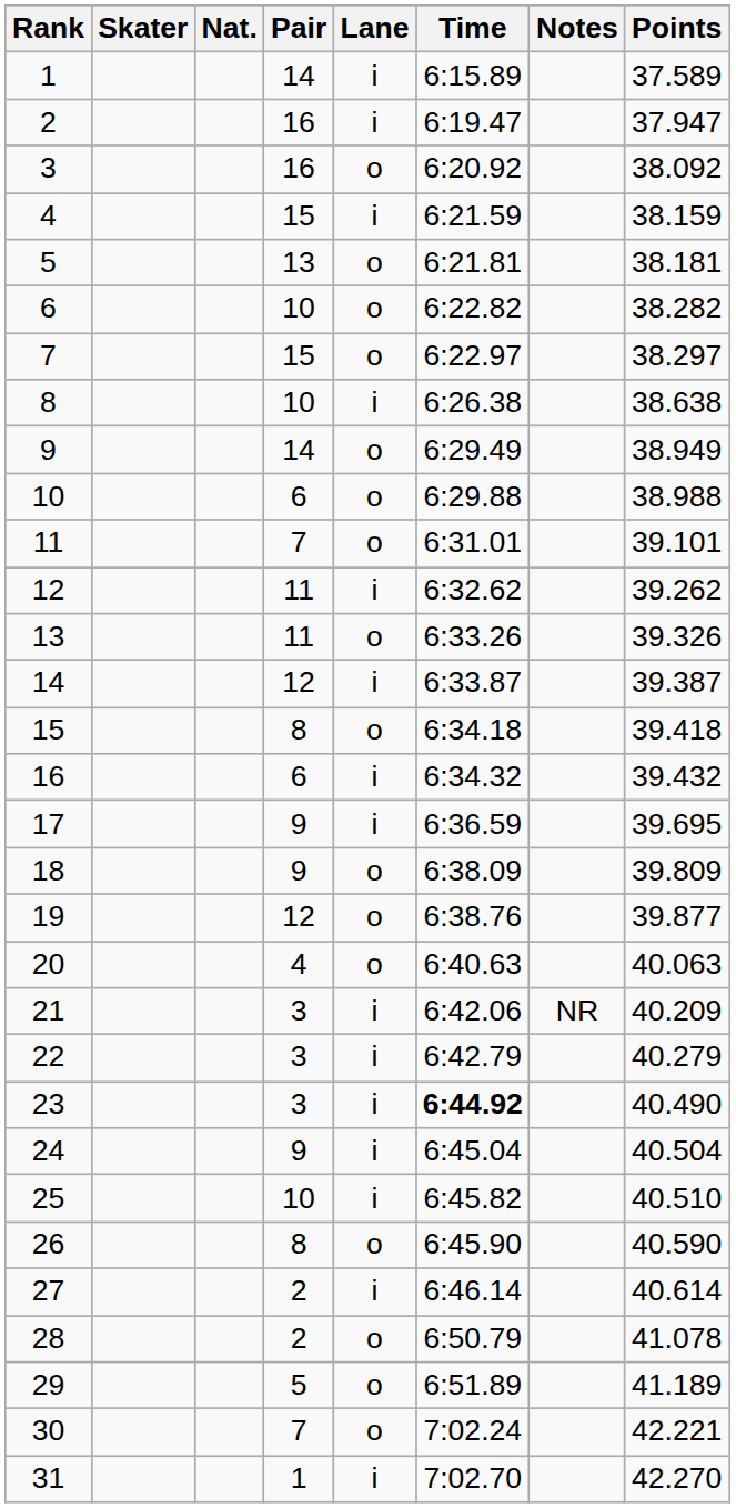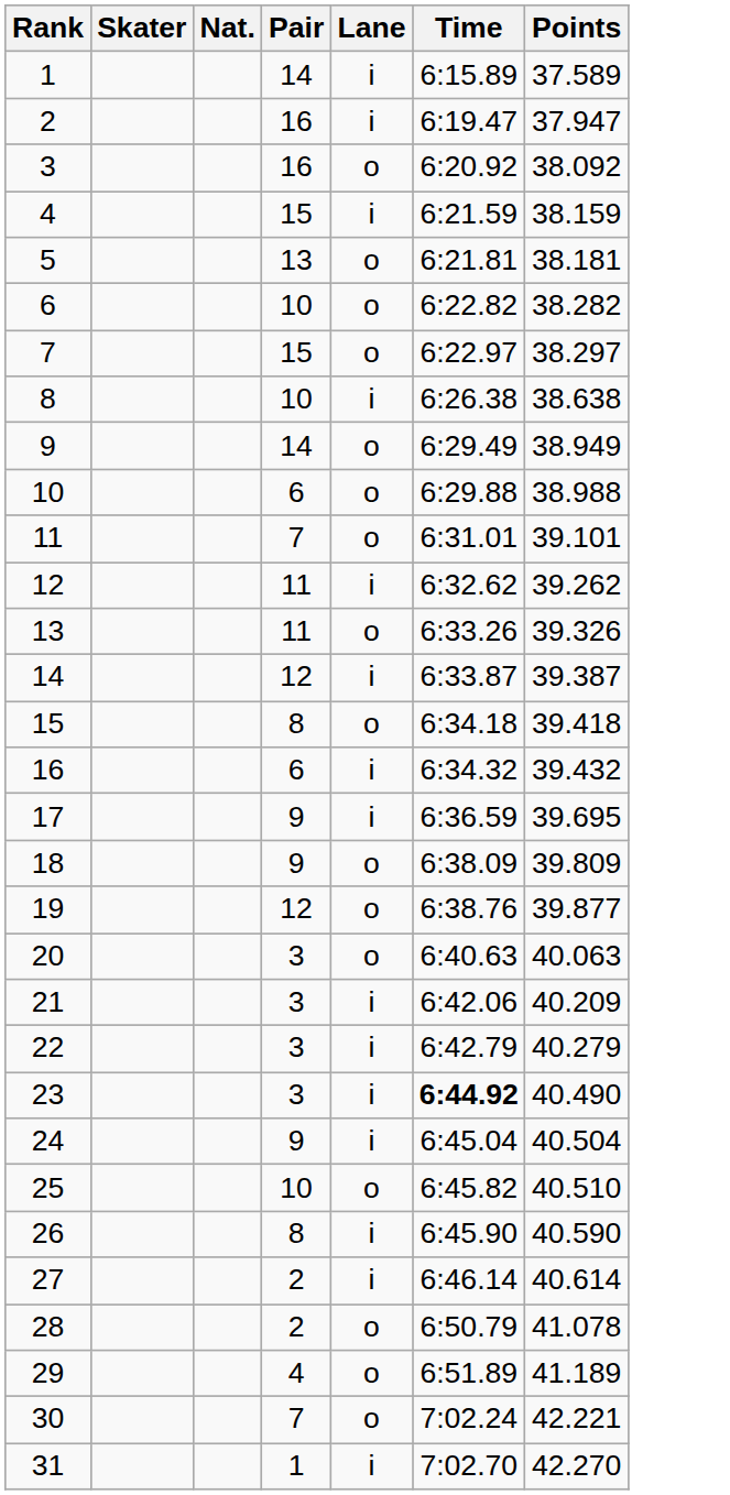- column: Notes | NR
20 | Pair: 4 -> 3
25 | Lane: i -> o
26 | Lane: o -> i
29 | Pair: 5 -> 4
